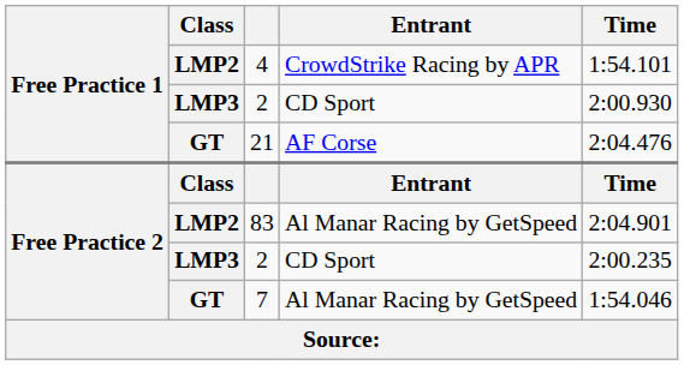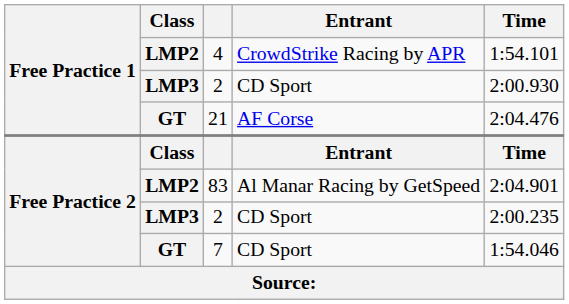7 | Entrant: Al Manar Racing by GetSpeed -> CD Sport
